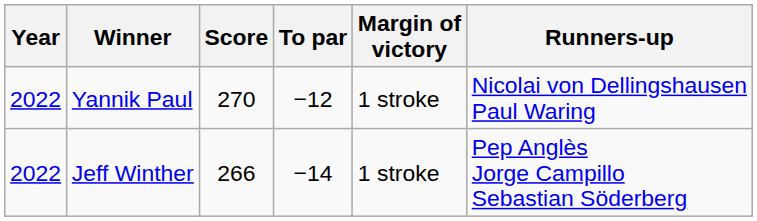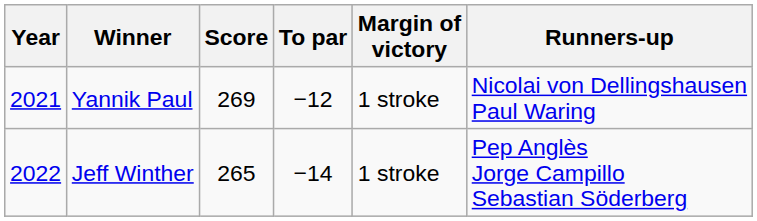Yannik Paul | Year: 2022 -> 2021
Yannik Paul | Score: 270 -> 269
Jeff Winther | Score: 266 -> 265
